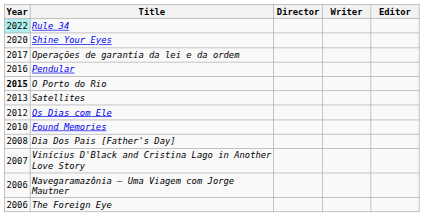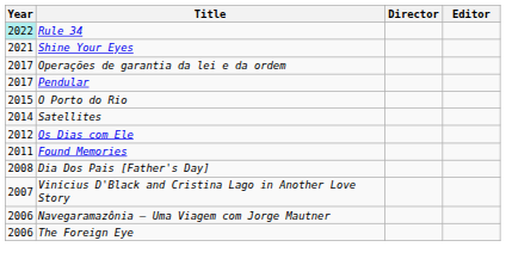- column: Writer
Shine Your Eyes | Year: 2020 -> 2021
Pendular | Year: 2016 -> 2017
O Porto do Rio | Year: bold -> normal
Satellites | Year: 2013 -> 2014
Found Memories | Year: 2010 -> 2011
